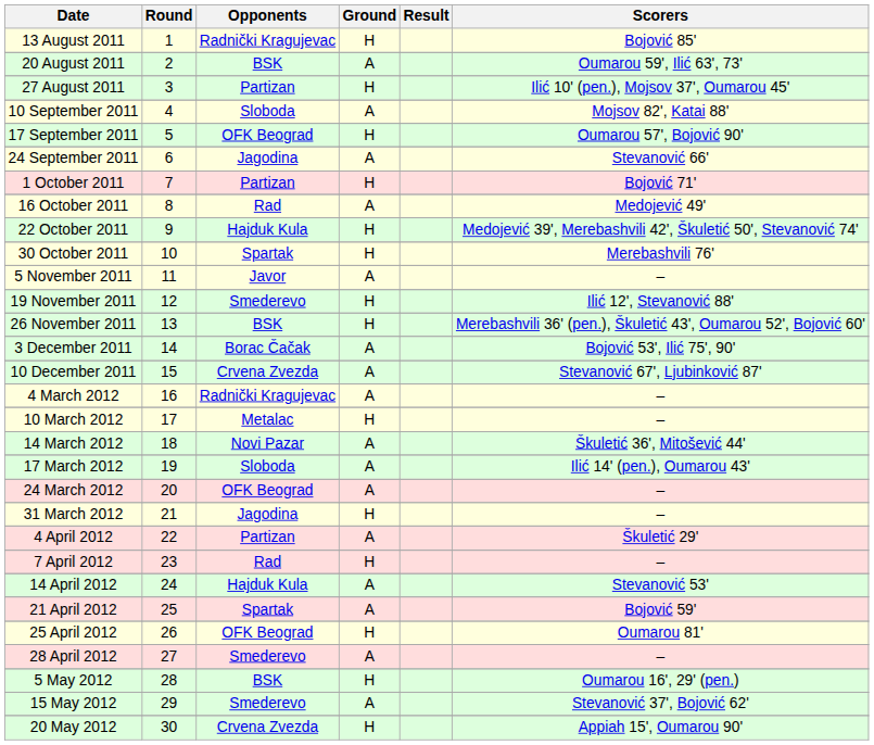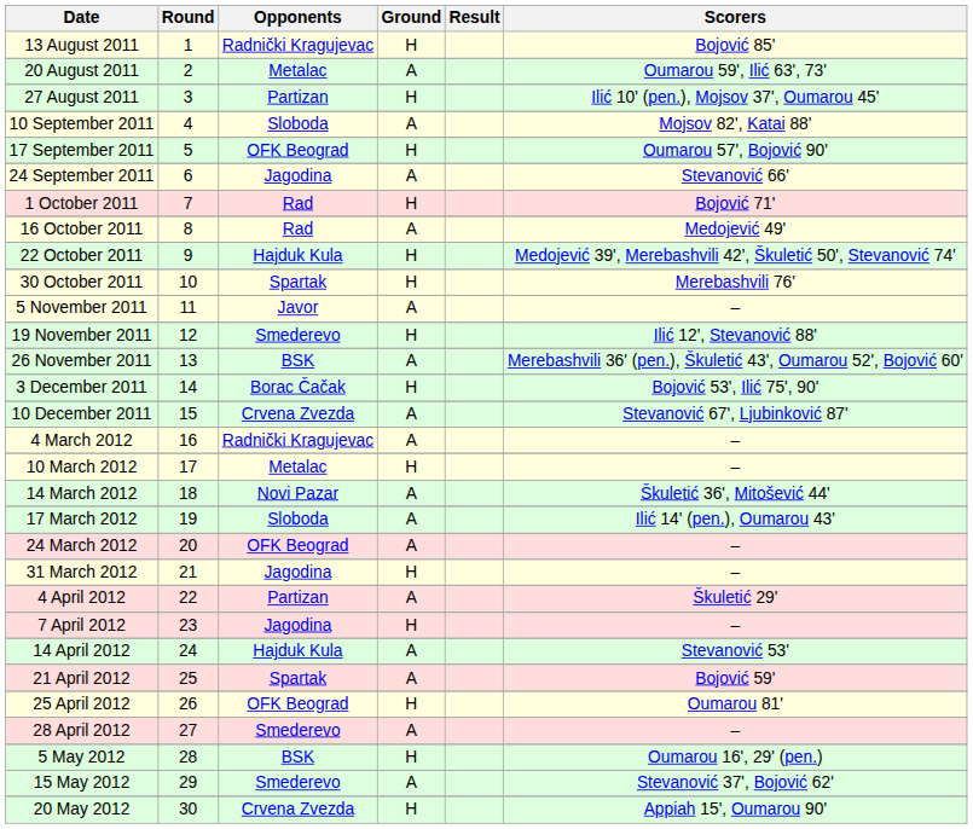20 August 2011 | Opponents: BSK -> Metalac
1 October 2011 | Opponents: Partizan -> Rad
26 November 2011 | Ground: H -> A
3 December 2011 | Ground: A -> H
7 April 2012 | Opponents: Rad -> Jagodina
